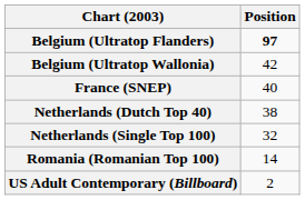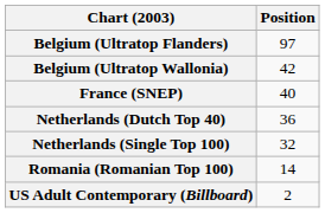Belgium (Ultratop Flanders) | Position: bold -> normal
Netherlands (Dutch Top 40) | Position: 38 -> 36
